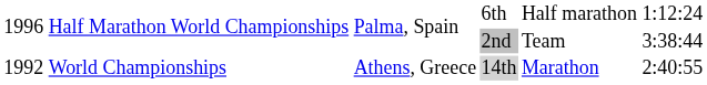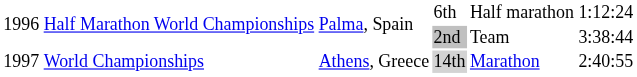World Championships | column 1: 1992 -> 1997
